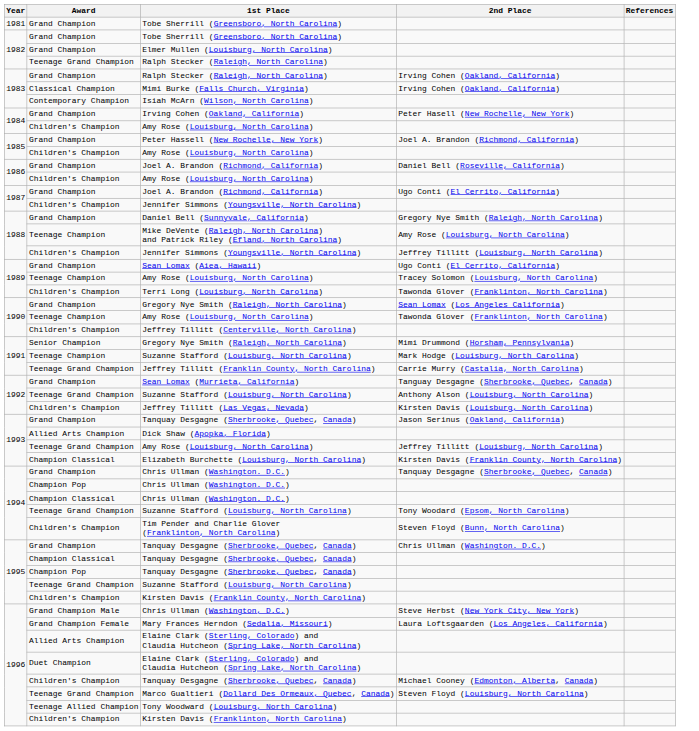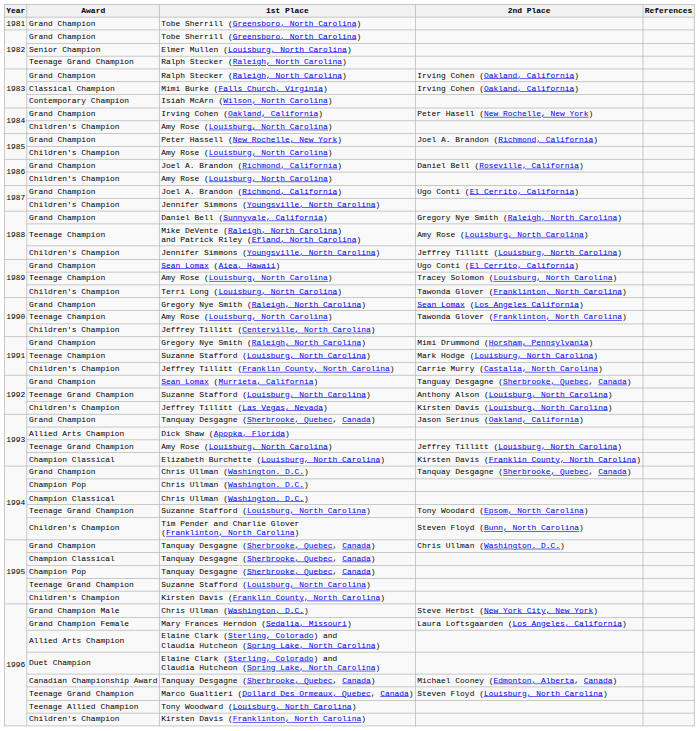Elmer Mullen (Louisburg, North Carolina) | Award: Grand Champion -> Senior Champion
1991 / Gregory Nye Smith (Raleigh, North Carolina) | Award: Senior Champion -> Grand Champion
Jeffrey Tillitt (Franklin County, North Carolina) | Award: Teenage Grand Champion -> Children's Champion
1996 / Tanquay Desgagne (Sherbrooke, Quebec, Canada) | Award: Children's Champion -> Canadian Championship Award
